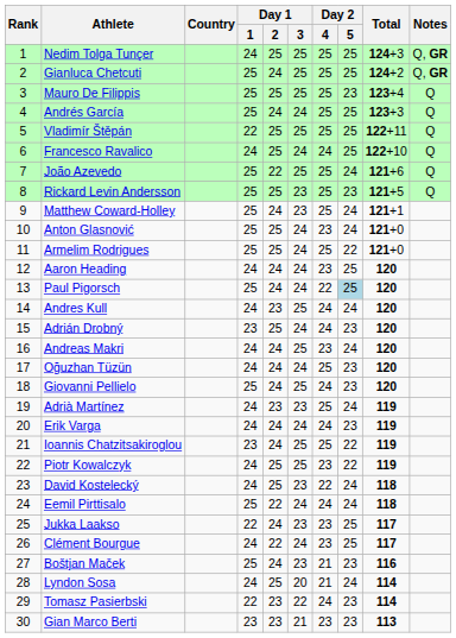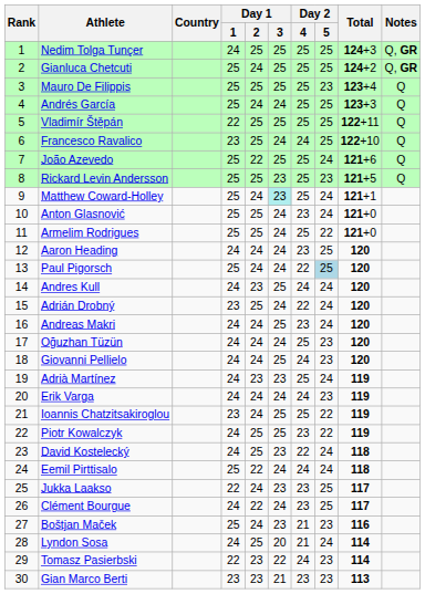Francesco Ravalico | Day 1 / 1: 24 -> 23
Matthew Coward-Holley | Day 1 / 3: no background -> paleturquoise background
Adrián Drobný | Day 2 / 4: 24 -> 22
Adrián Drobný | Day 2 / 5: 23 -> 24
Giovanni Pellielo | Day 1 / 1: 25 -> 24
